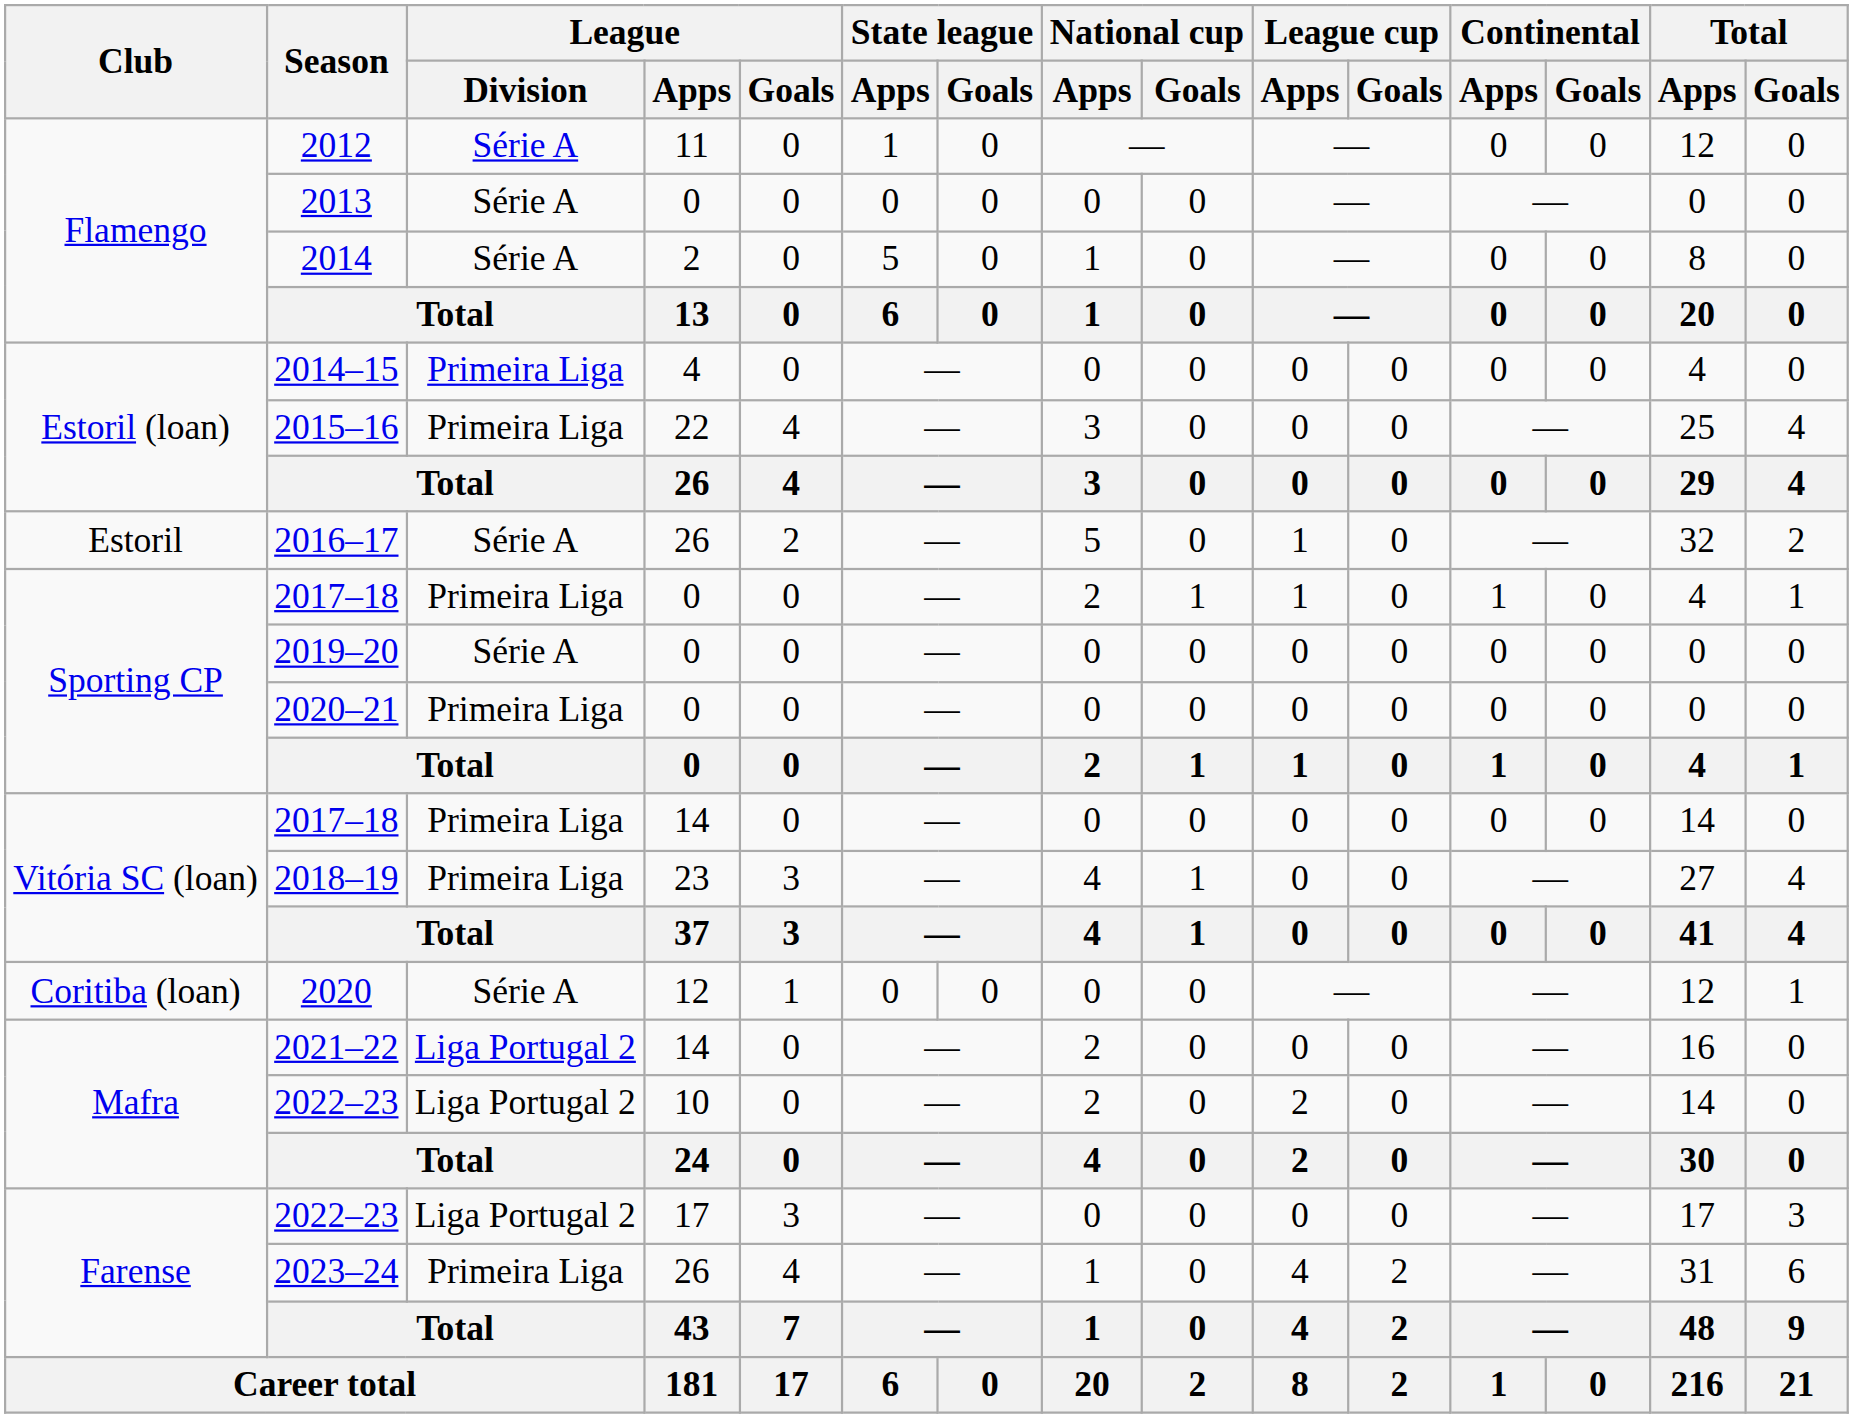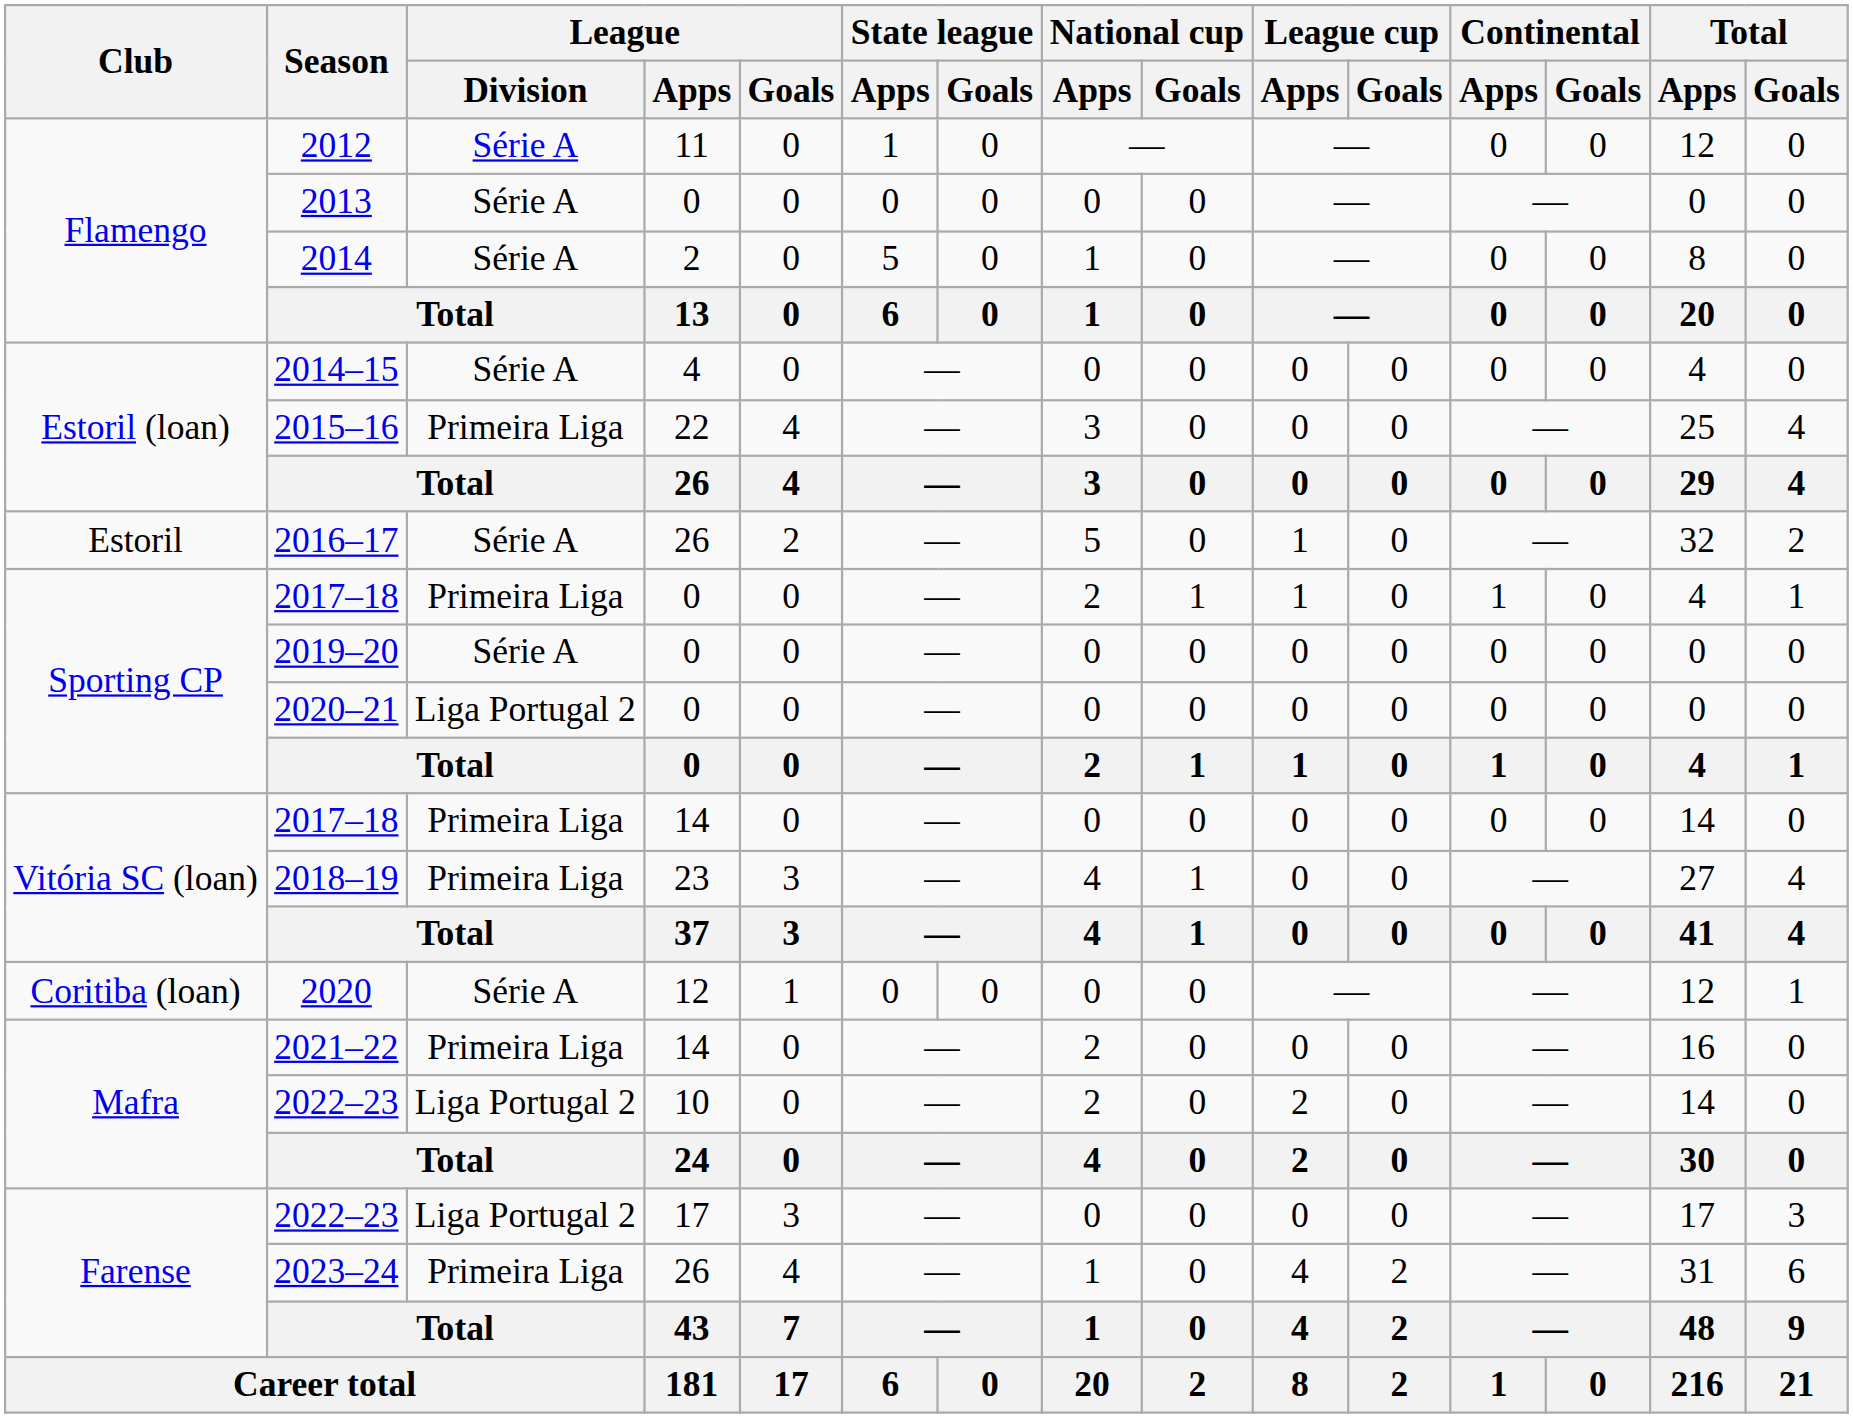2014–15 | League / Division: Primeira Liga -> Série A
2020–21 | League / Division: Primeira Liga -> Liga Portugal 2
2021–22 | League / Division: Liga Portugal 2 -> Primeira Liga
